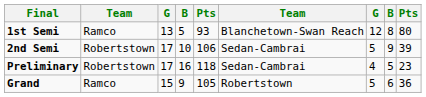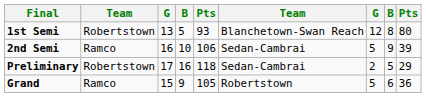1st Semi | column 2: Ramco -> Robertstown
2nd Semi | column 2: Robertstown -> Ramco
2nd Semi | column 3: 17 -> 16
Preliminary | column 7: 4 -> 2
Preliminary | column 9: 23 -> 29
